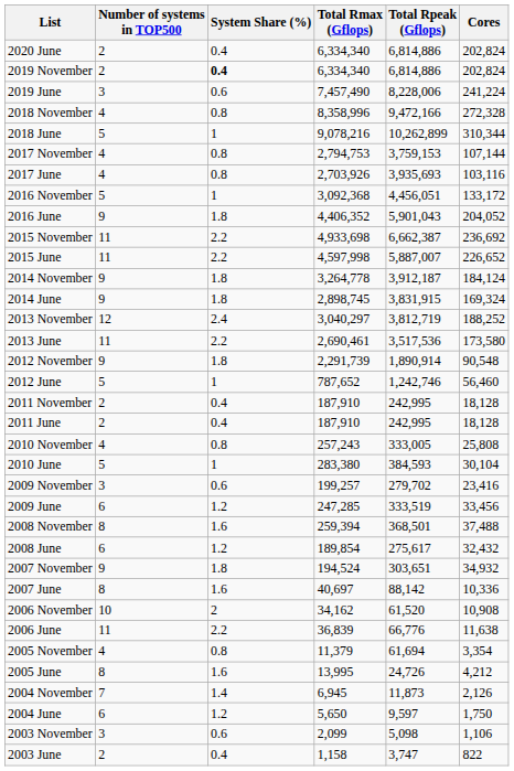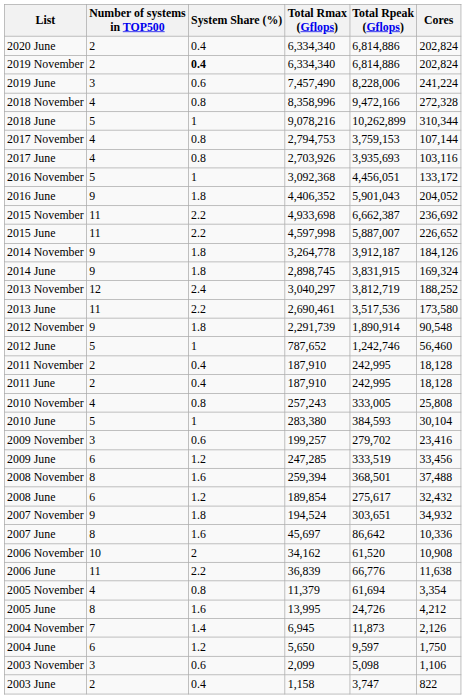2014 November | Cores: 184,124 -> 184,126
2007 June | Total Rmax (Gflops): 40,697 -> 45,697
2007 June | Total Rpeak (Gflops): 88,142 -> 86,642
